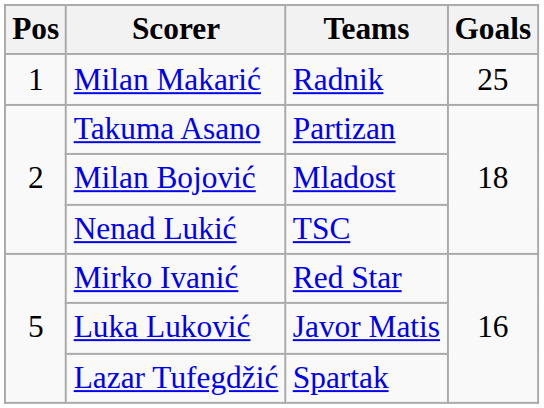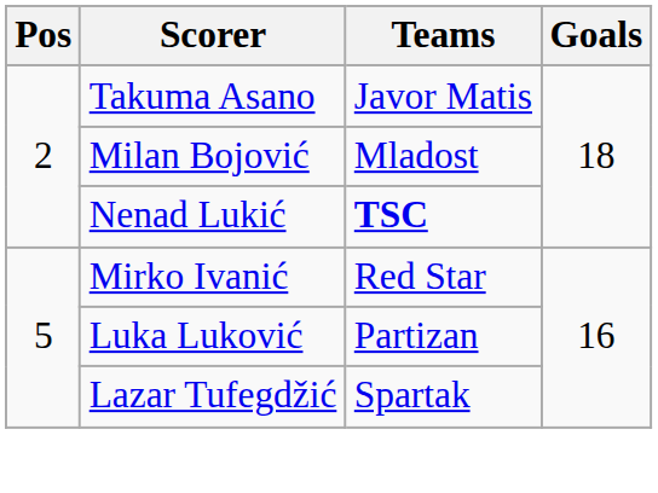- row: 1 | Milan Makarić | Radnik | 25
Takuma Asano | Teams: Partizan -> Javor Matis
Nenad Lukić | Teams: normal -> bold
Luka Luković | Teams: Javor Matis -> Partizan
